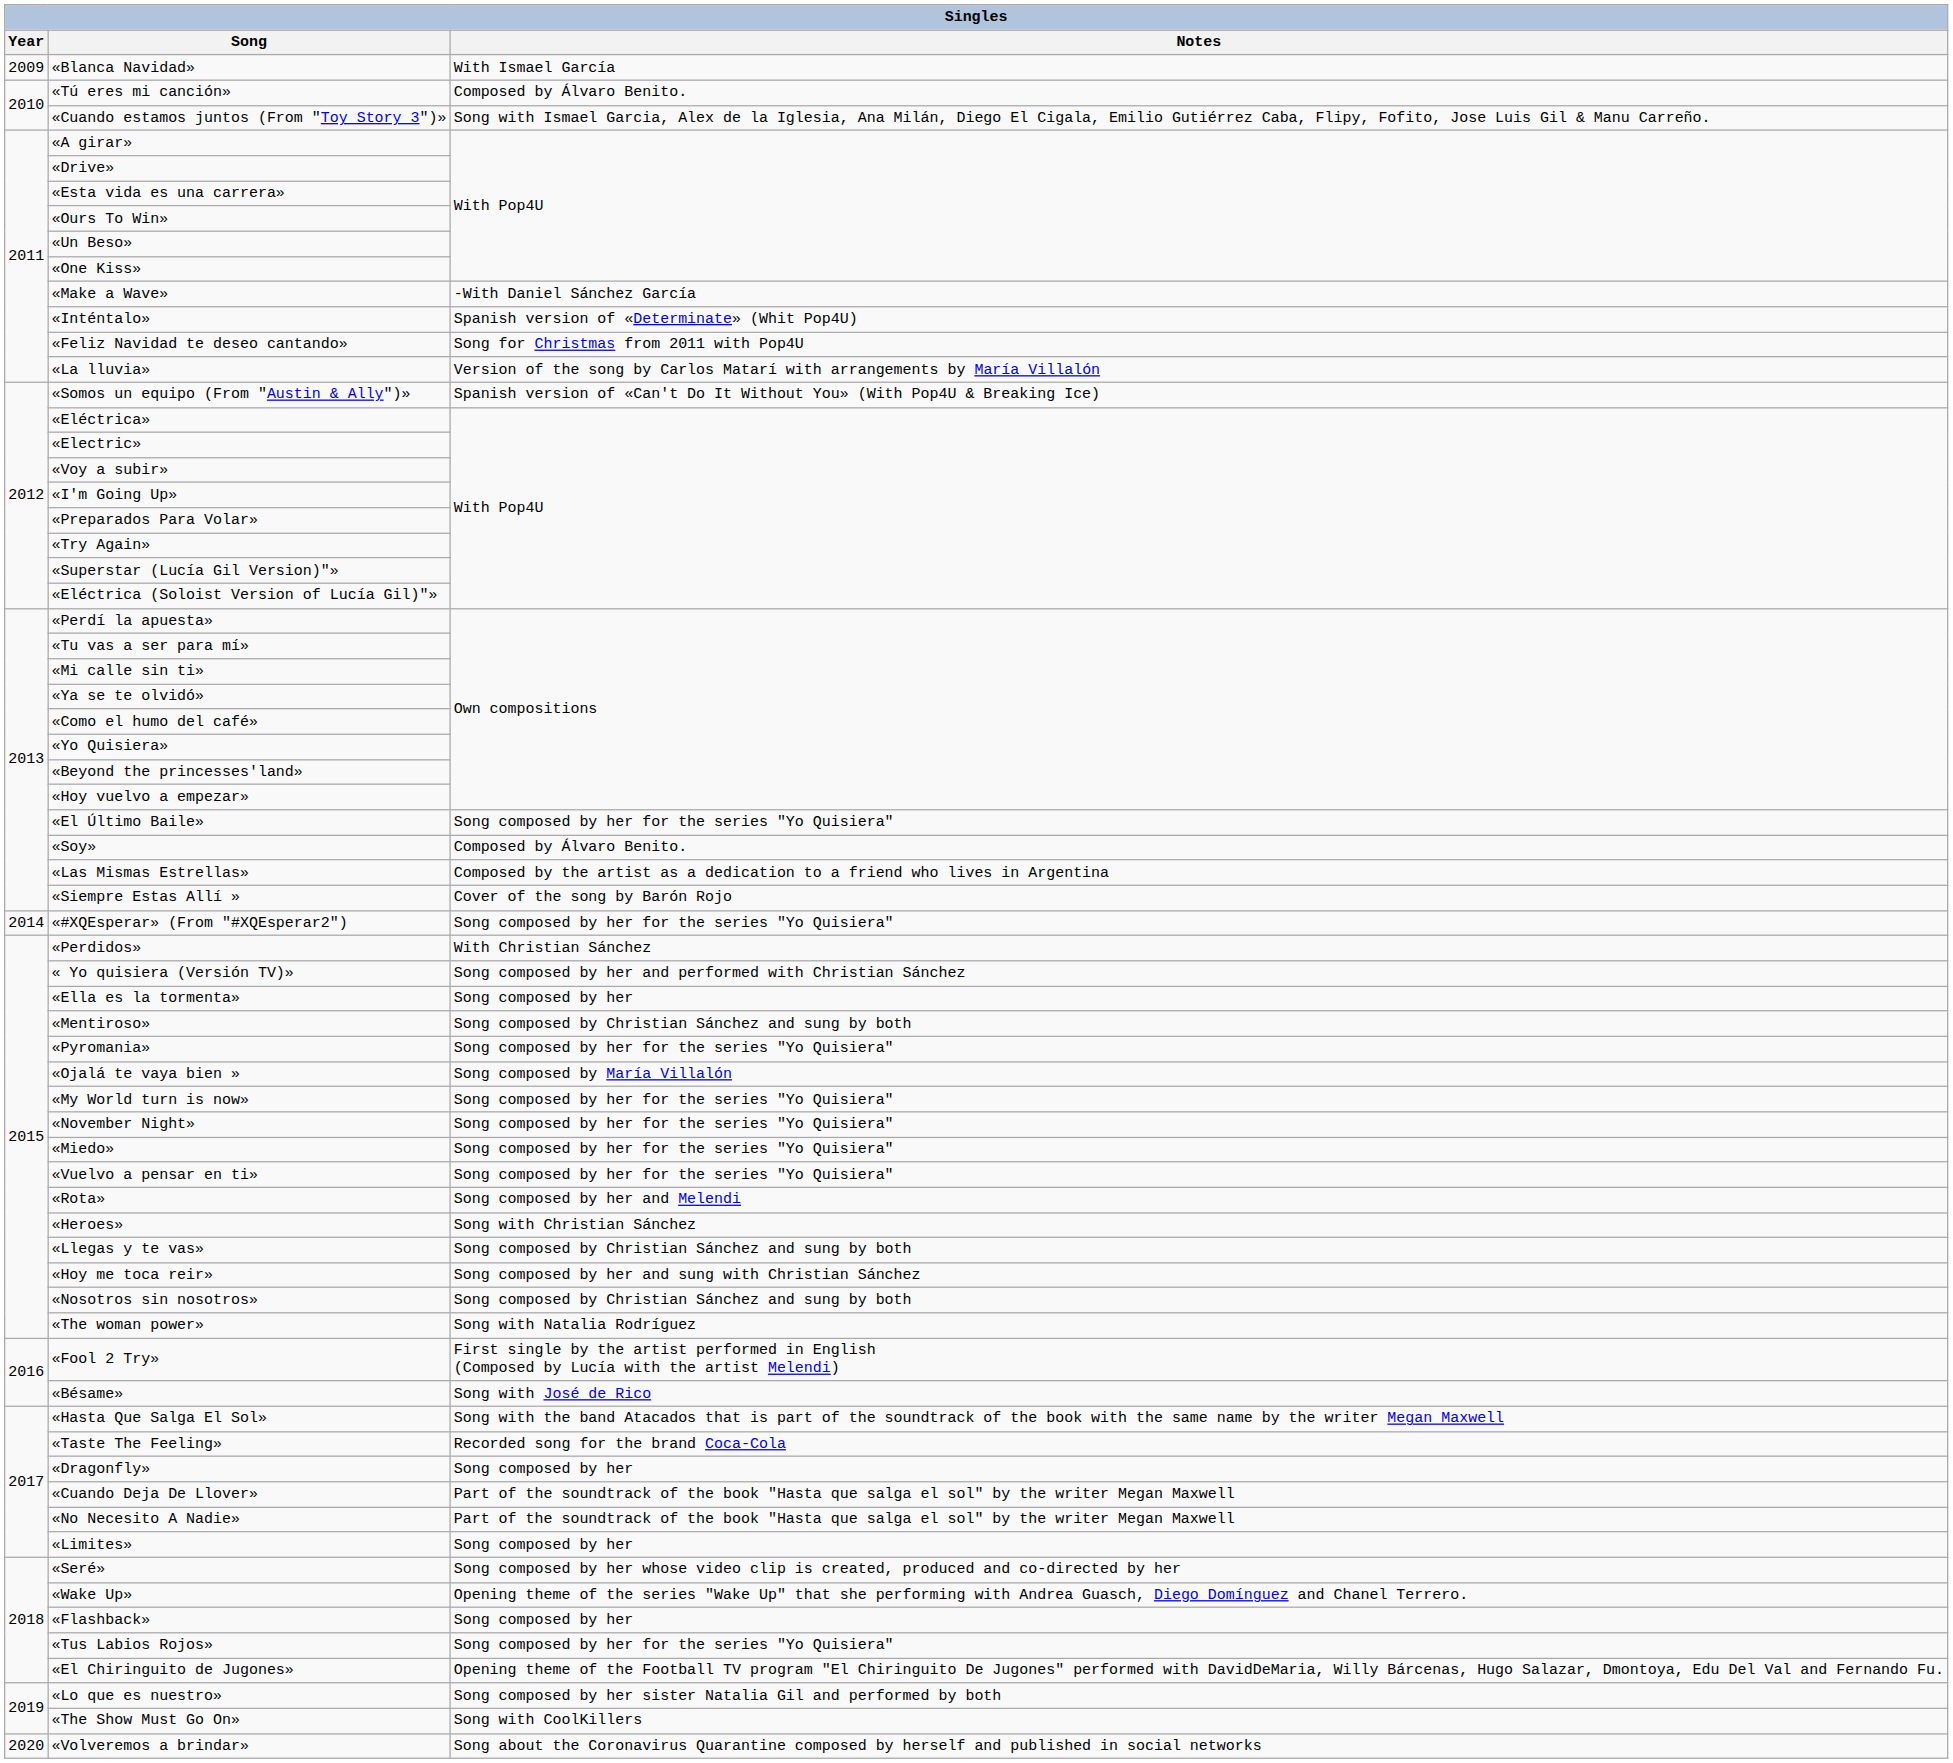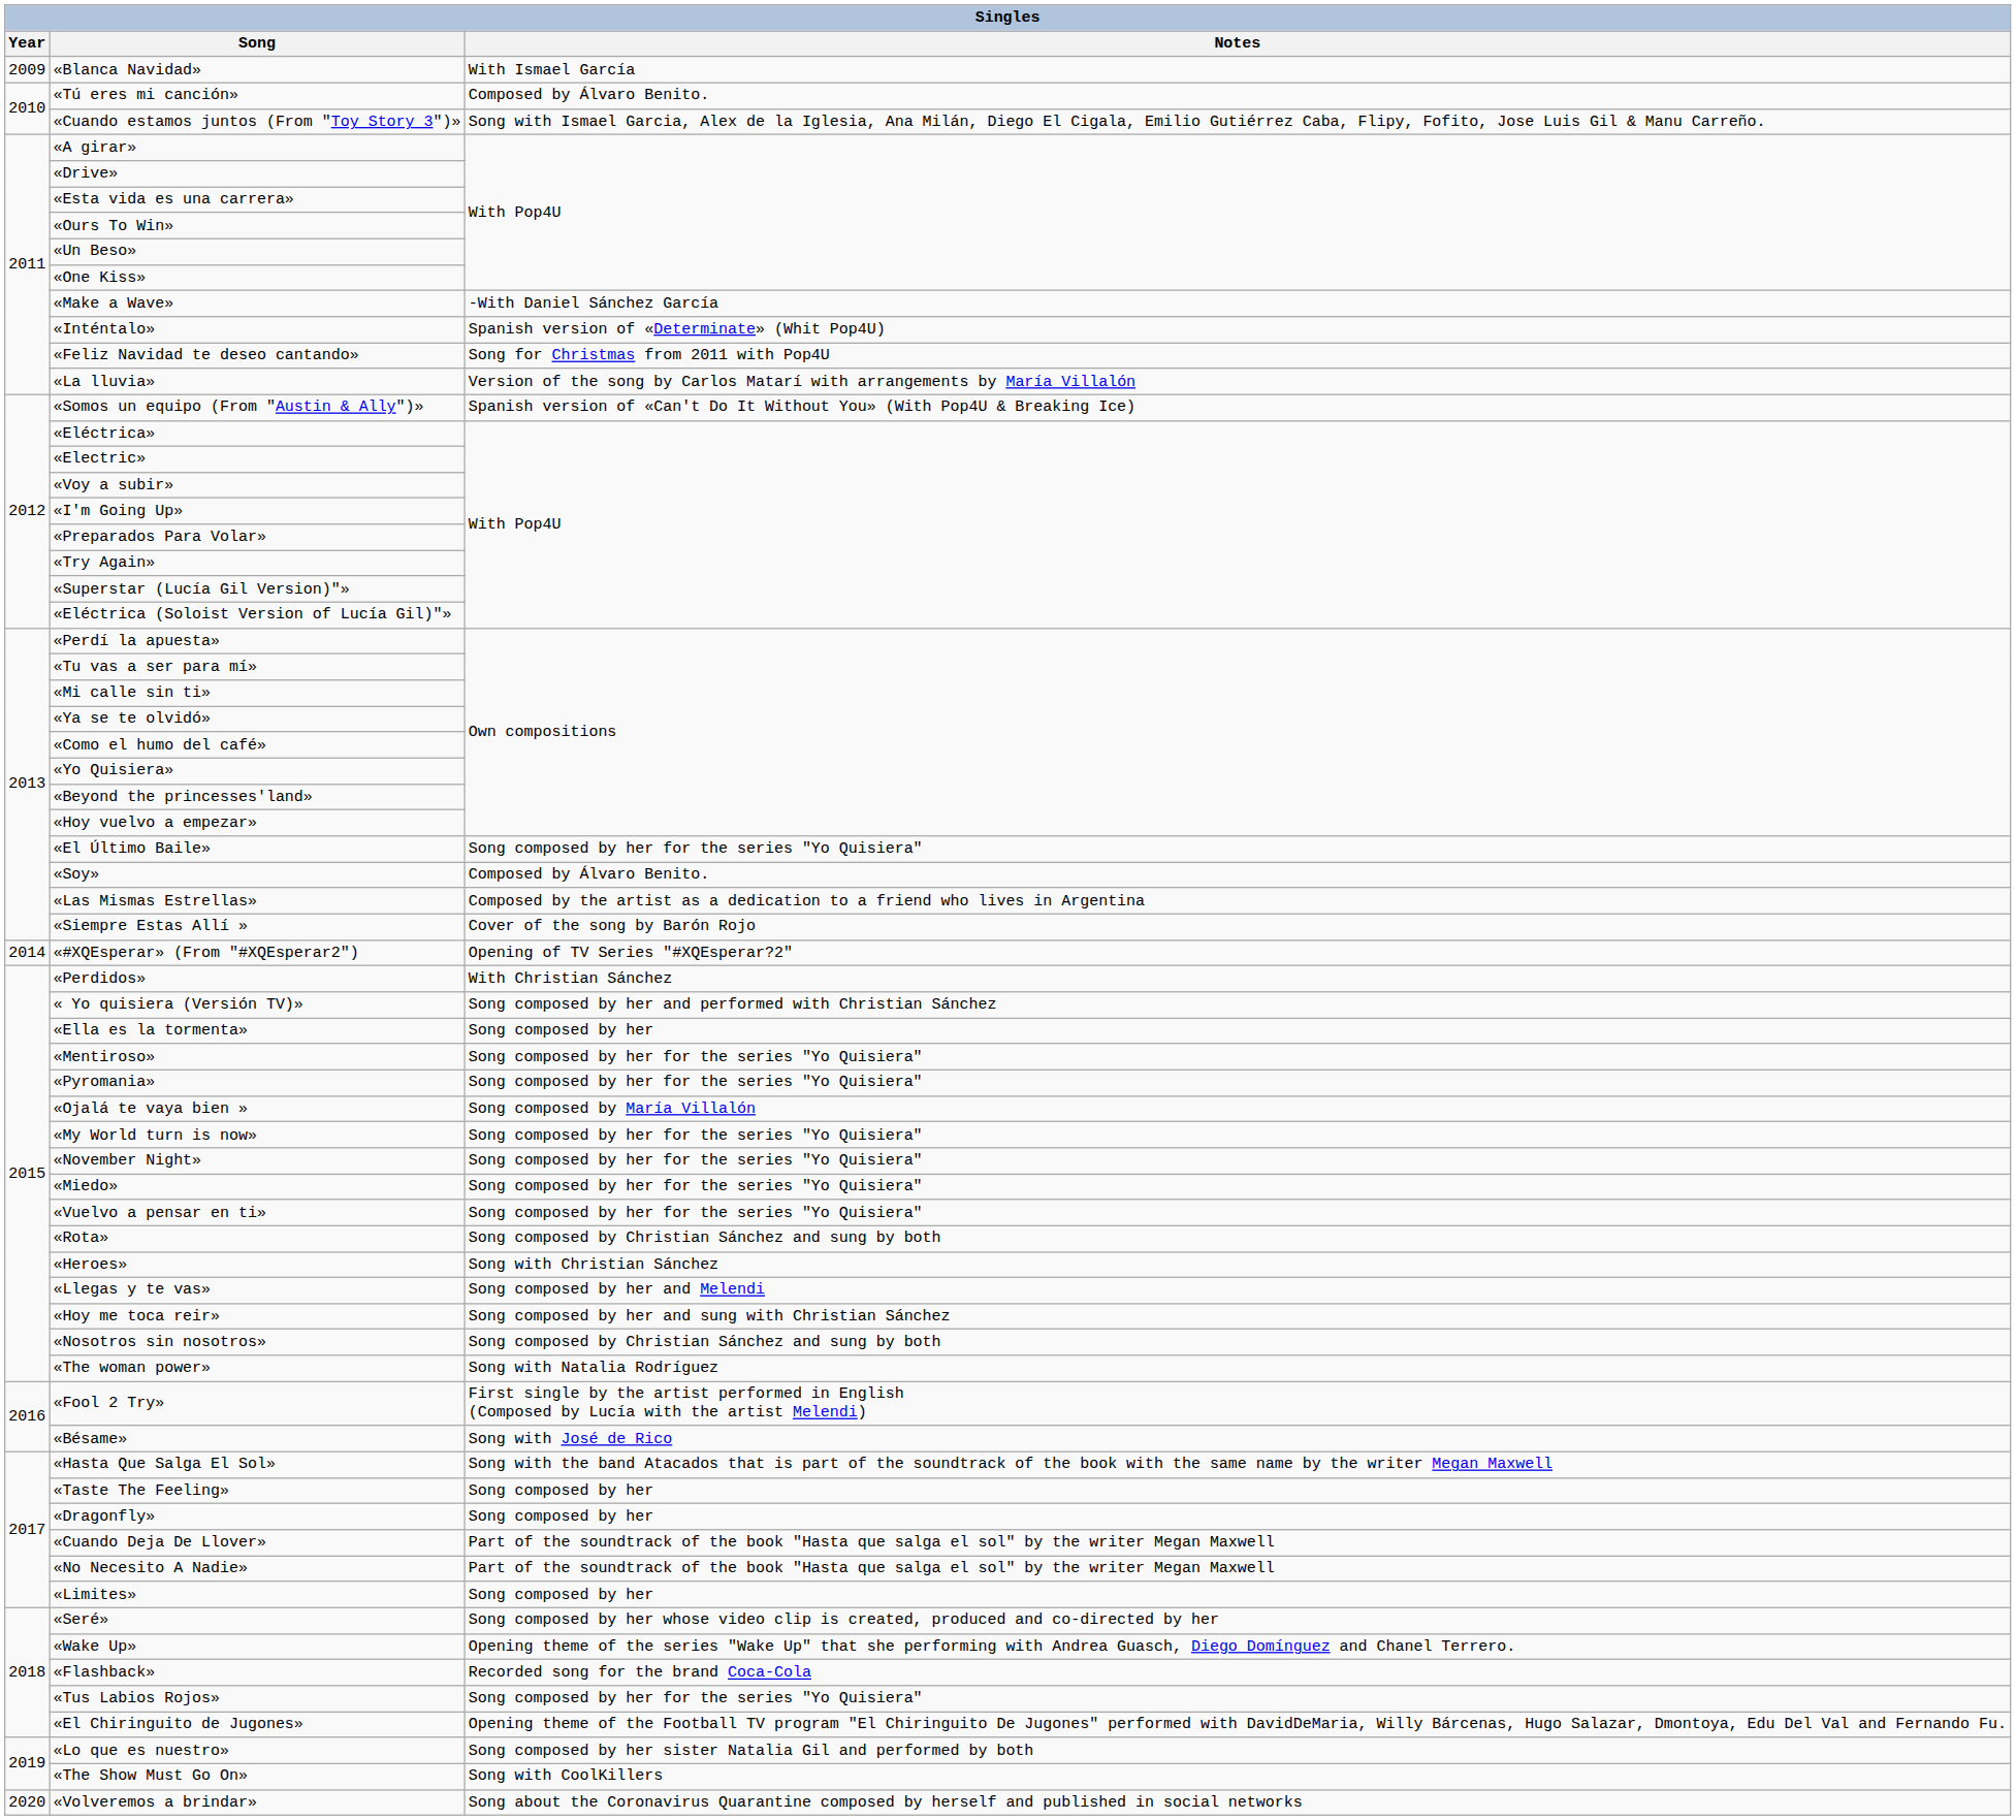«#XQEsperar» (From "#XQEsperar2") | Notes: Song composed by her for the series "Yo Quisiera" -> Opening of TV Series "#XQEsperar?2"
«Mentiroso» | Notes: Song composed by Christian Sánchez and sung by both -> Song composed by her for the series "Yo Quisiera"
«Rota» | Notes: Song composed by her and Melendi -> Song composed by Christian Sánchez and sung by both
«Llegas y te vas» | Notes: Song composed by Christian Sánchez and sung by both -> Song composed by her and Melendi
«Taste The Feeling» | Notes: Recorded song for the brand Coca-Cola -> Song composed by her
«Flashback» | Notes: Song composed by her -> Recorded song for the brand Coca-Cola
